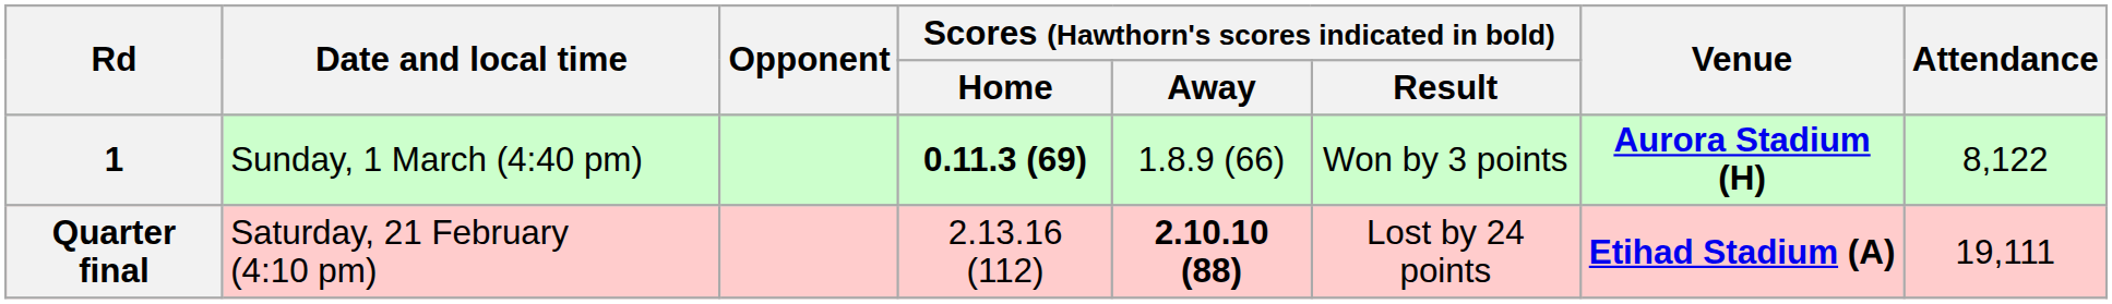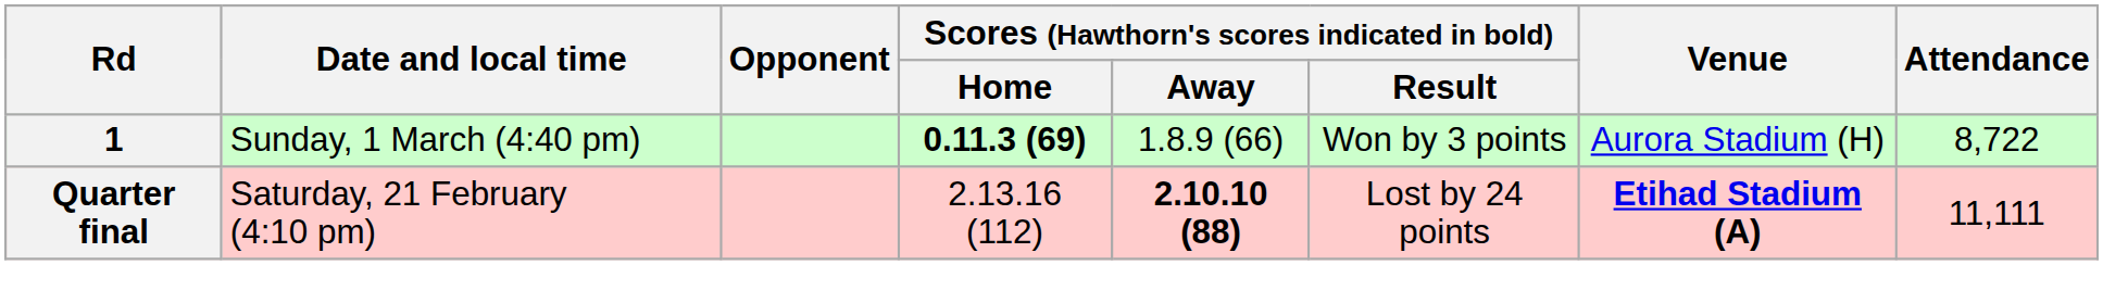1 | Venue: bold -> normal
1 | Attendance: 8,122 -> 8,722
Quarter final | Attendance: 19,111 -> 11,111
